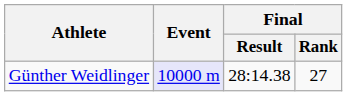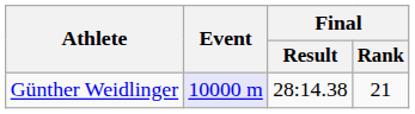Günther Weidlinger | Final / Rank: 27 -> 21
